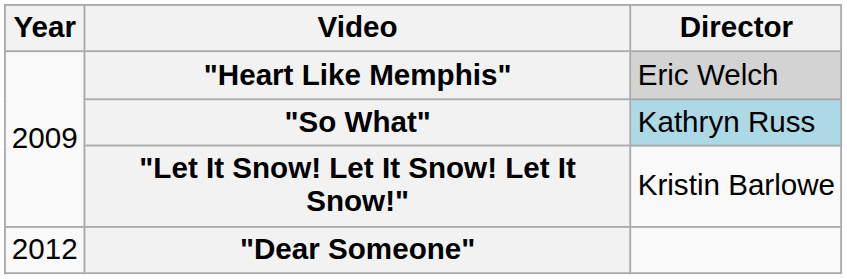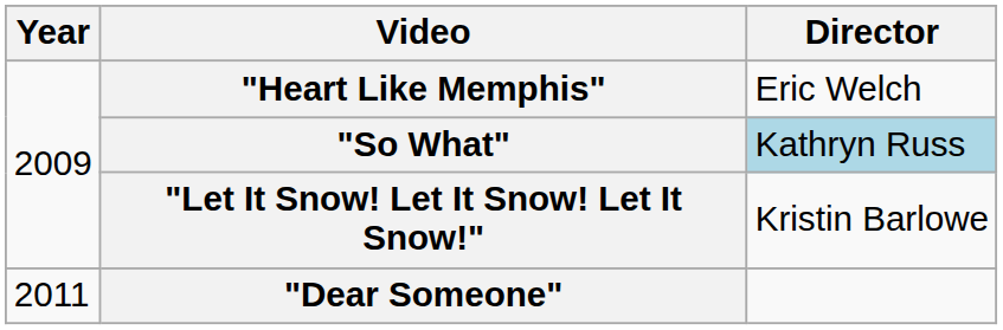"Heart Like Memphis" | Director: lightgrey background -> no background
"Dear Someone" | Year: 2012 -> 2011
